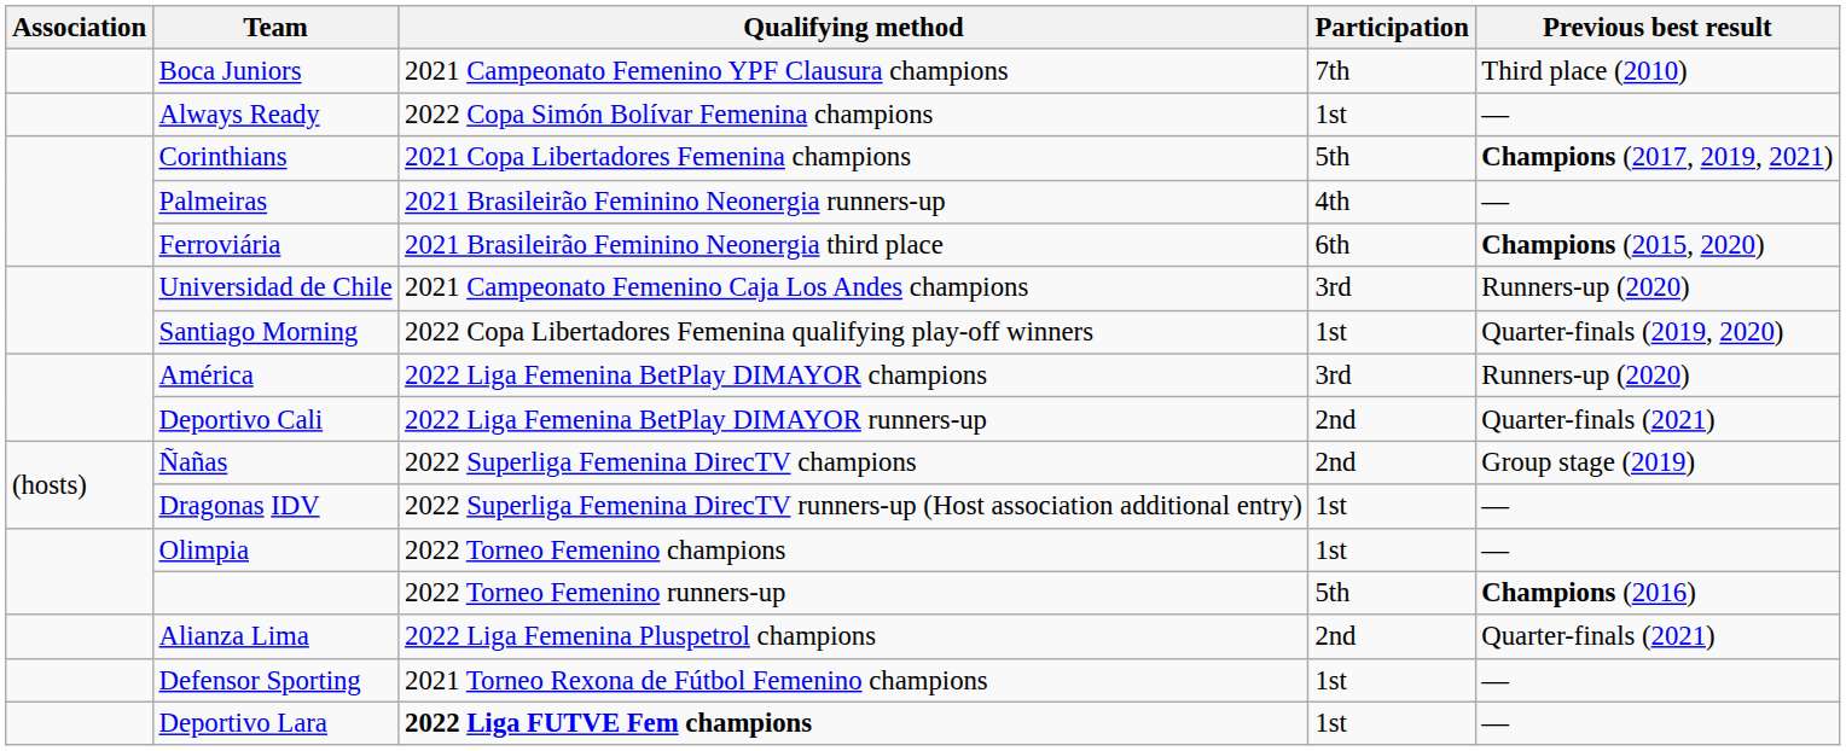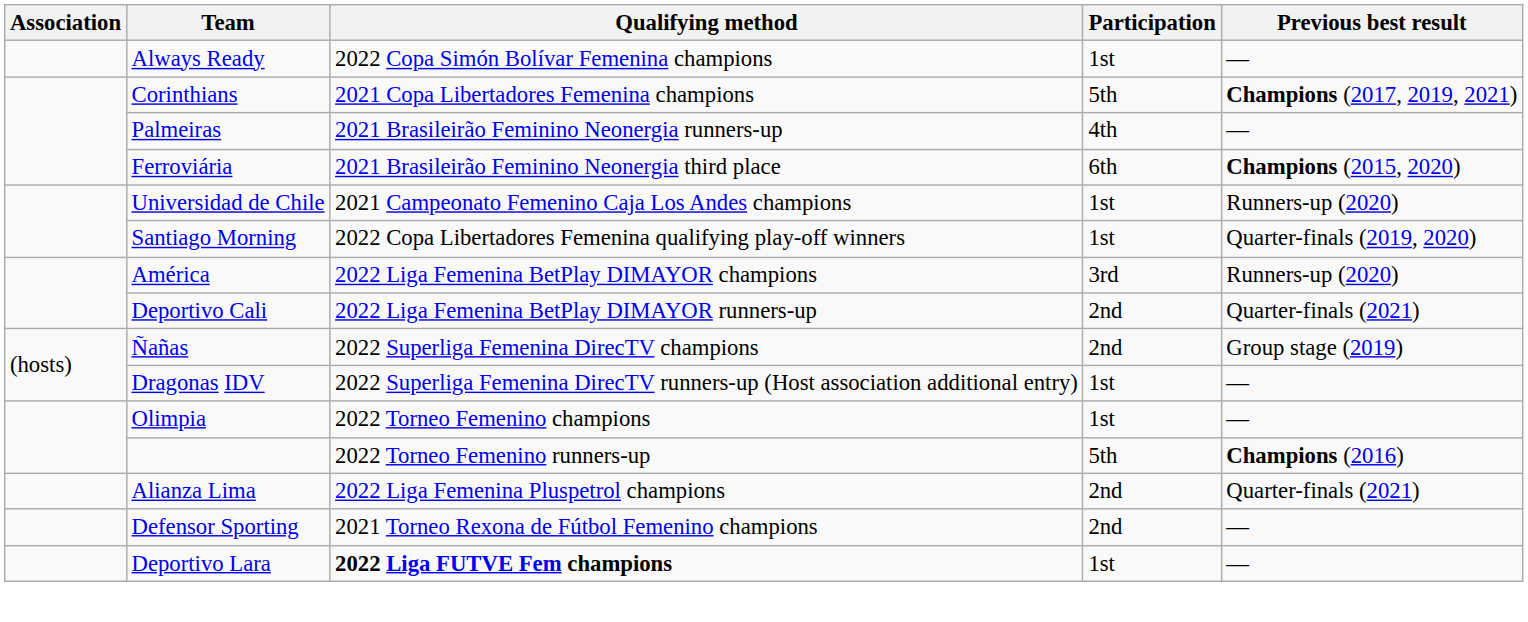- row: Boca Juniors | 2021 Campeonato Femenino YPF Clausura champions | 7th | Third place (2010)
Universidad de Chile | Participation: 3rd -> 1st
Defensor Sporting | Participation: 1st -> 2nd
